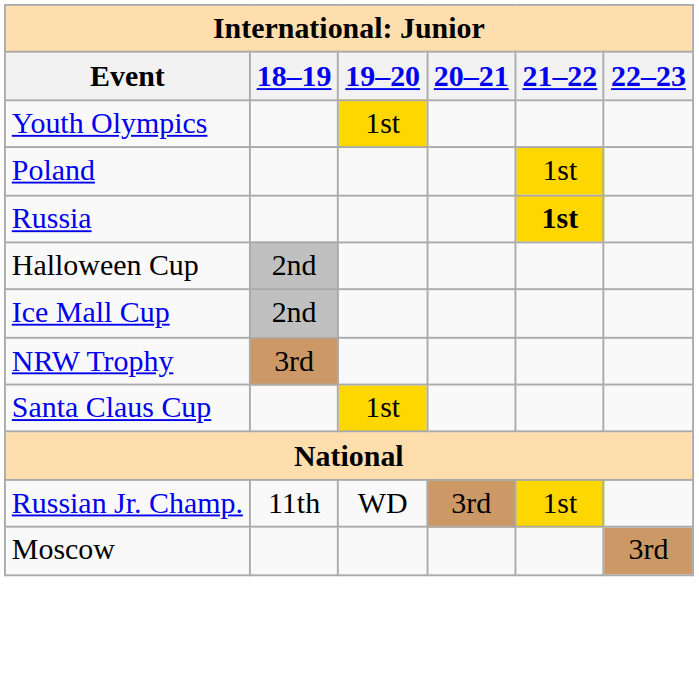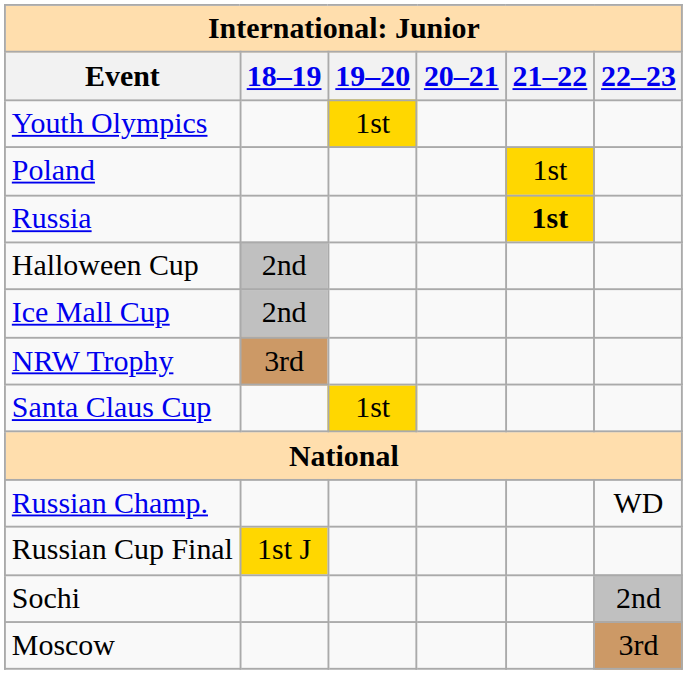+ row: Russian Champ. | WD
- row: Russian Jr. Champ. | 11th | WD | 3rd | 1st
+ row: Russian Cup Final | 1st J
+ row: Sochi | 2nd
